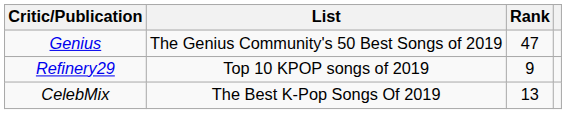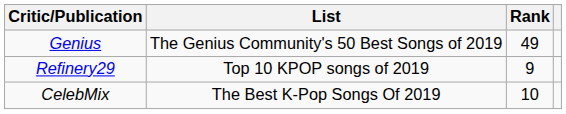Genius | Rank: 47 -> 49
CelebMix | Rank: 13 -> 10
